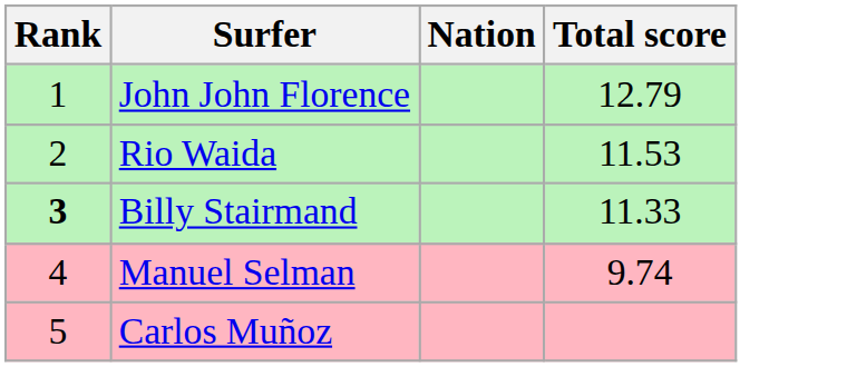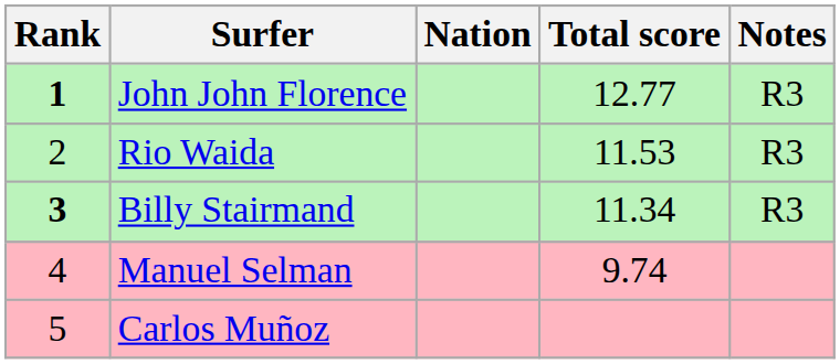+ column: Notes | R3 | R3 | R3
John John Florence | Rank: normal -> bold
John John Florence | Total score: 12.79 -> 12.77
Billy Stairmand | Total score: 11.33 -> 11.34
